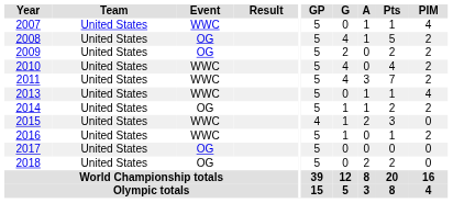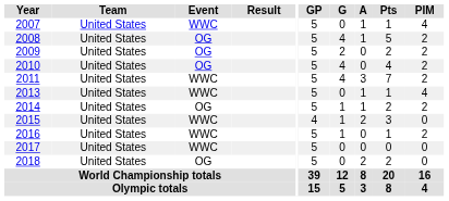2010 | Event: WWC -> OG
2017 | Event: OG -> WWC
